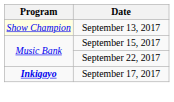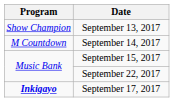September 13, 2017 | Program: lightyellow background -> no background
+ row: M Countdown | September 14, 2017
